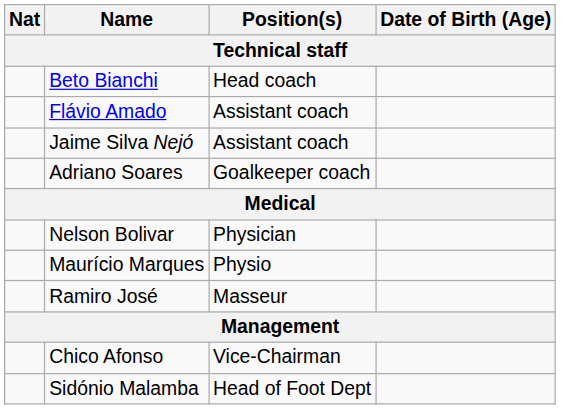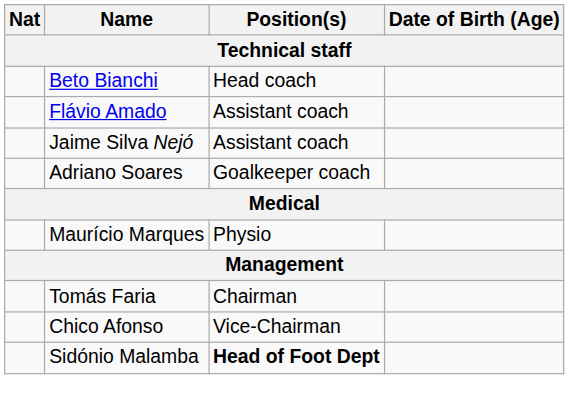- row: Nelson Bolivar | Physician
- row: Ramiro José | Masseur
+ row: Tomás Faria | Chairman
Sidónio Malamba | Position(s): normal -> bold
